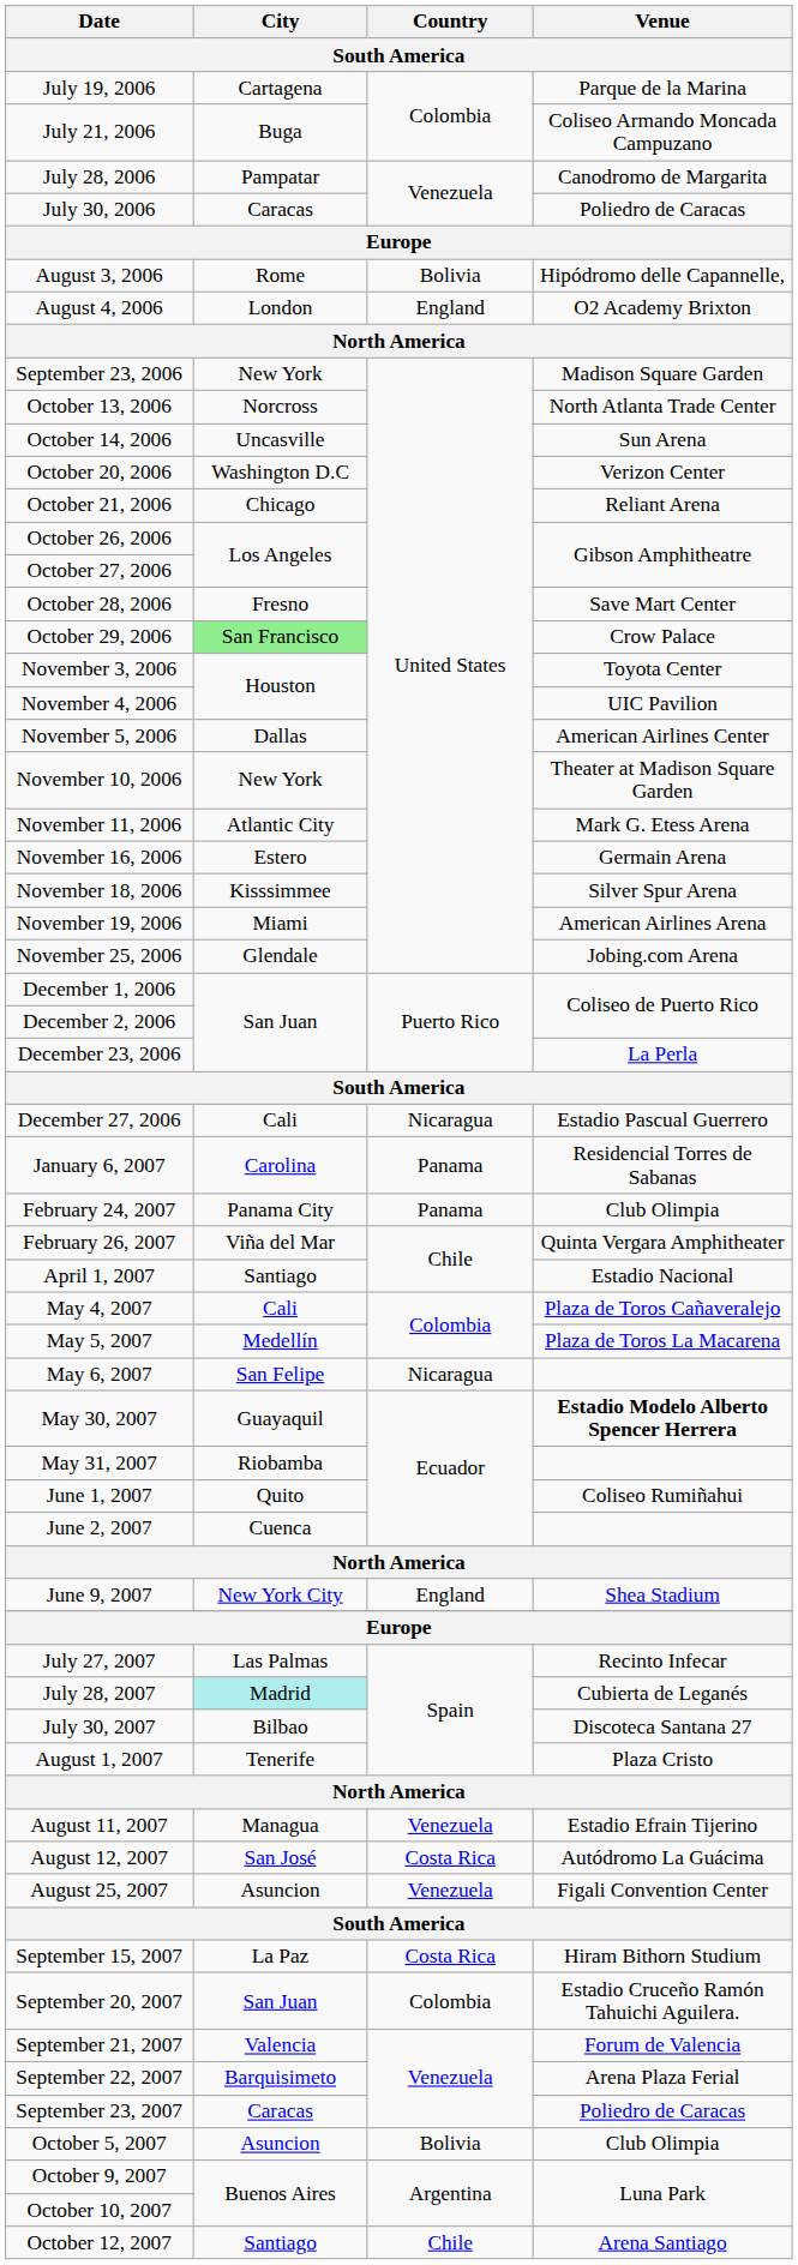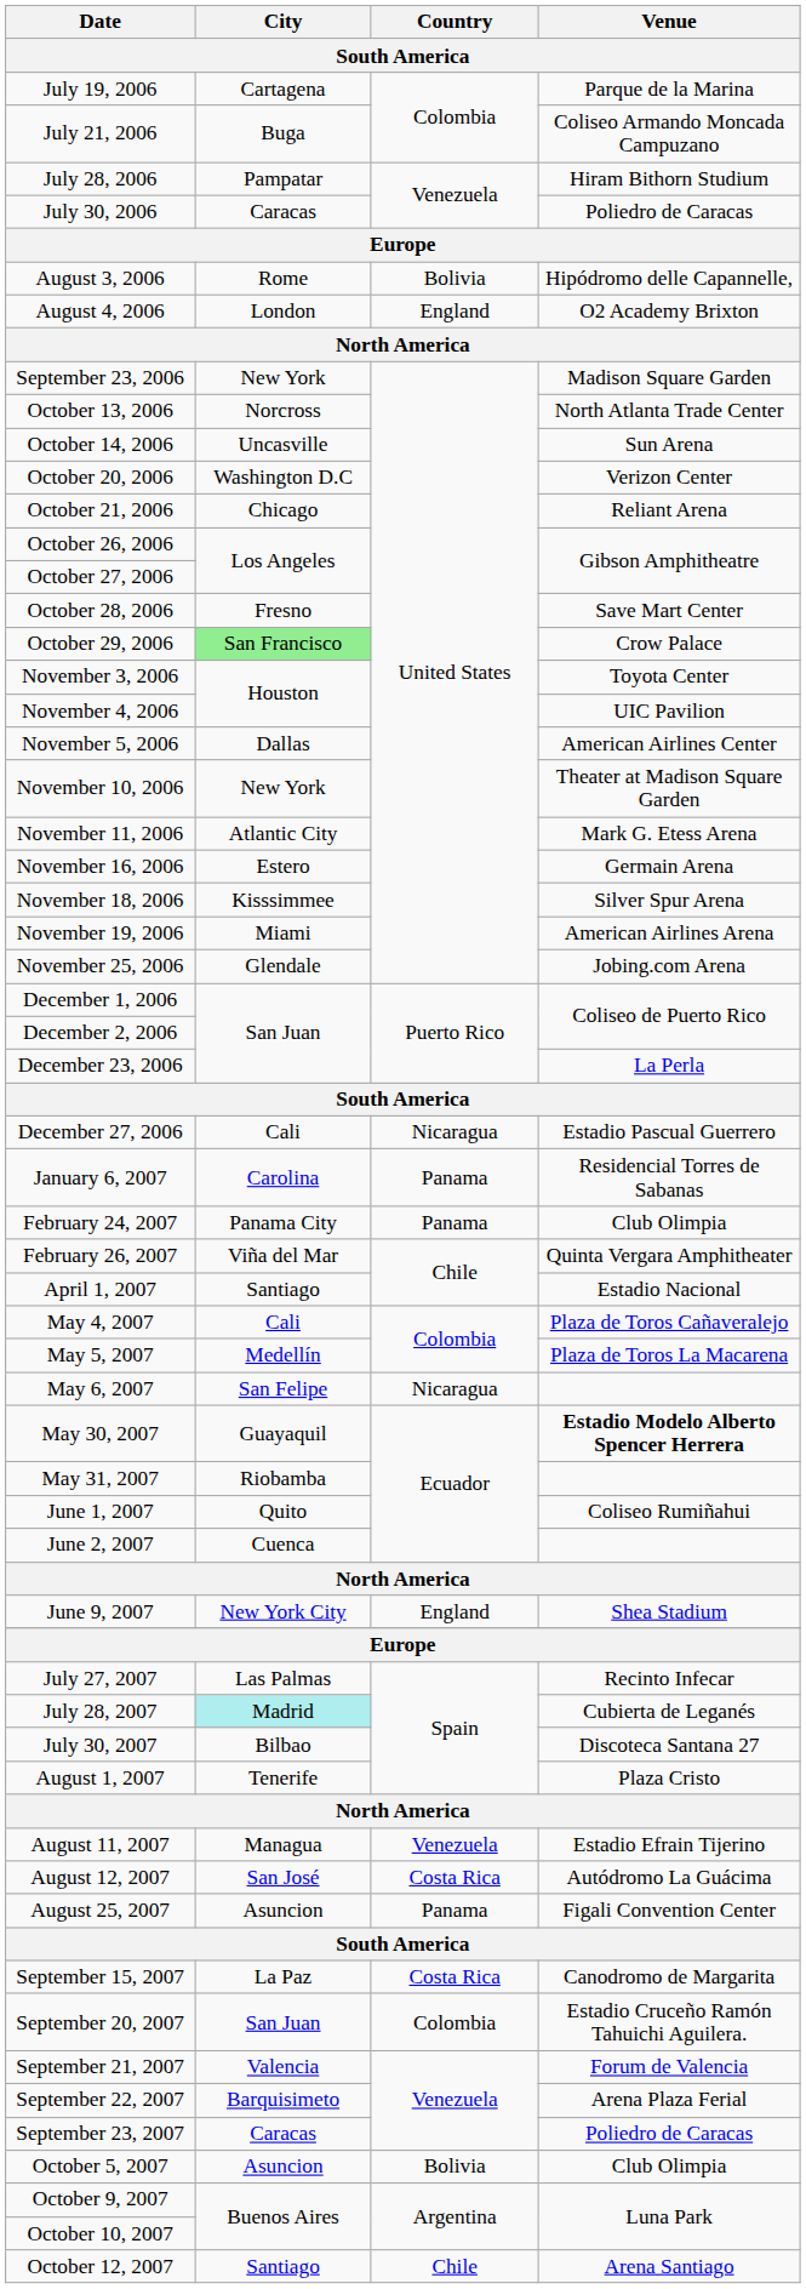July 28, 2006 | Venue: Canodromo de Margarita -> Hiram Bithorn Studium
August 25, 2007 | Country: Venezuela -> Panama
September 15, 2007 | Venue: Hiram Bithorn Studium -> Canodromo de Margarita
